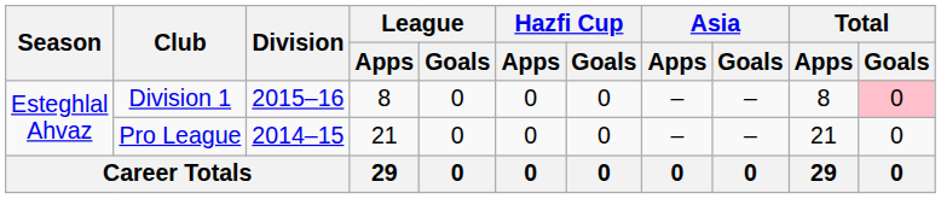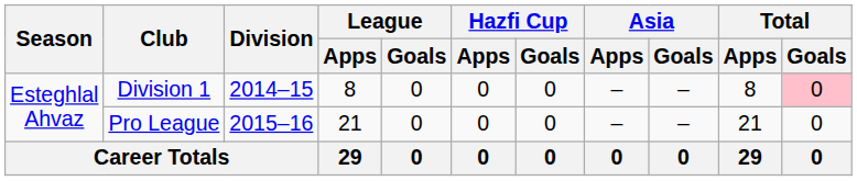Division 1 | Division: 2015–16 -> 2014–15
Pro League | Division: 2014–15 -> 2015–16
